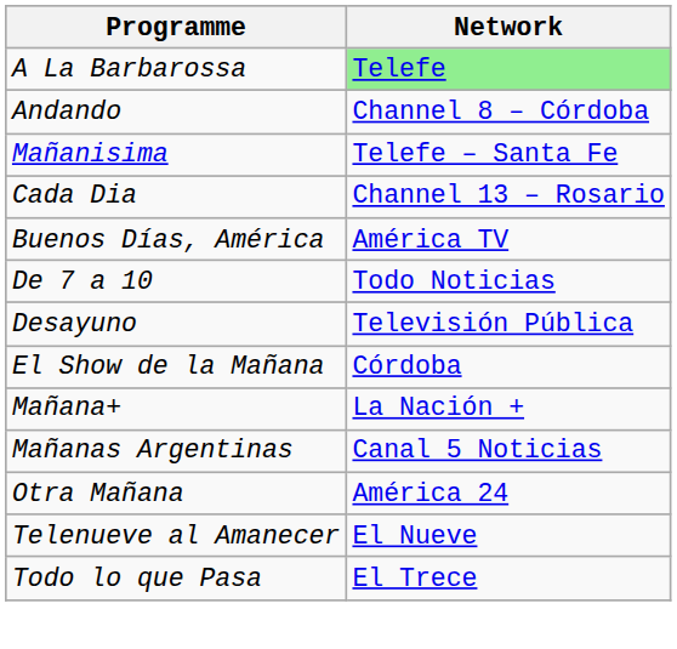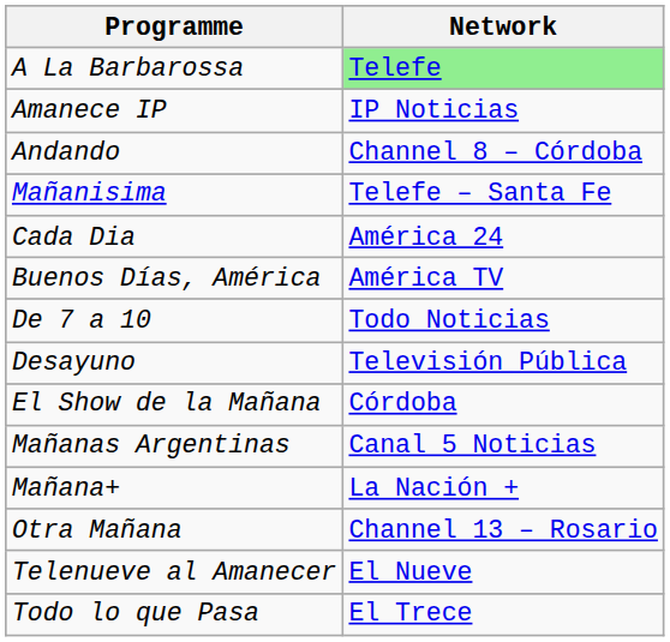+ row: Amanece IP | IP Noticias
Cada Dia | Network: Channel 13 – Rosario -> América 24
rows swapped: Mañanas Argentinas <-> Mañana+
Otra Mañana | Network: América 24 -> Channel 13 – Rosario
